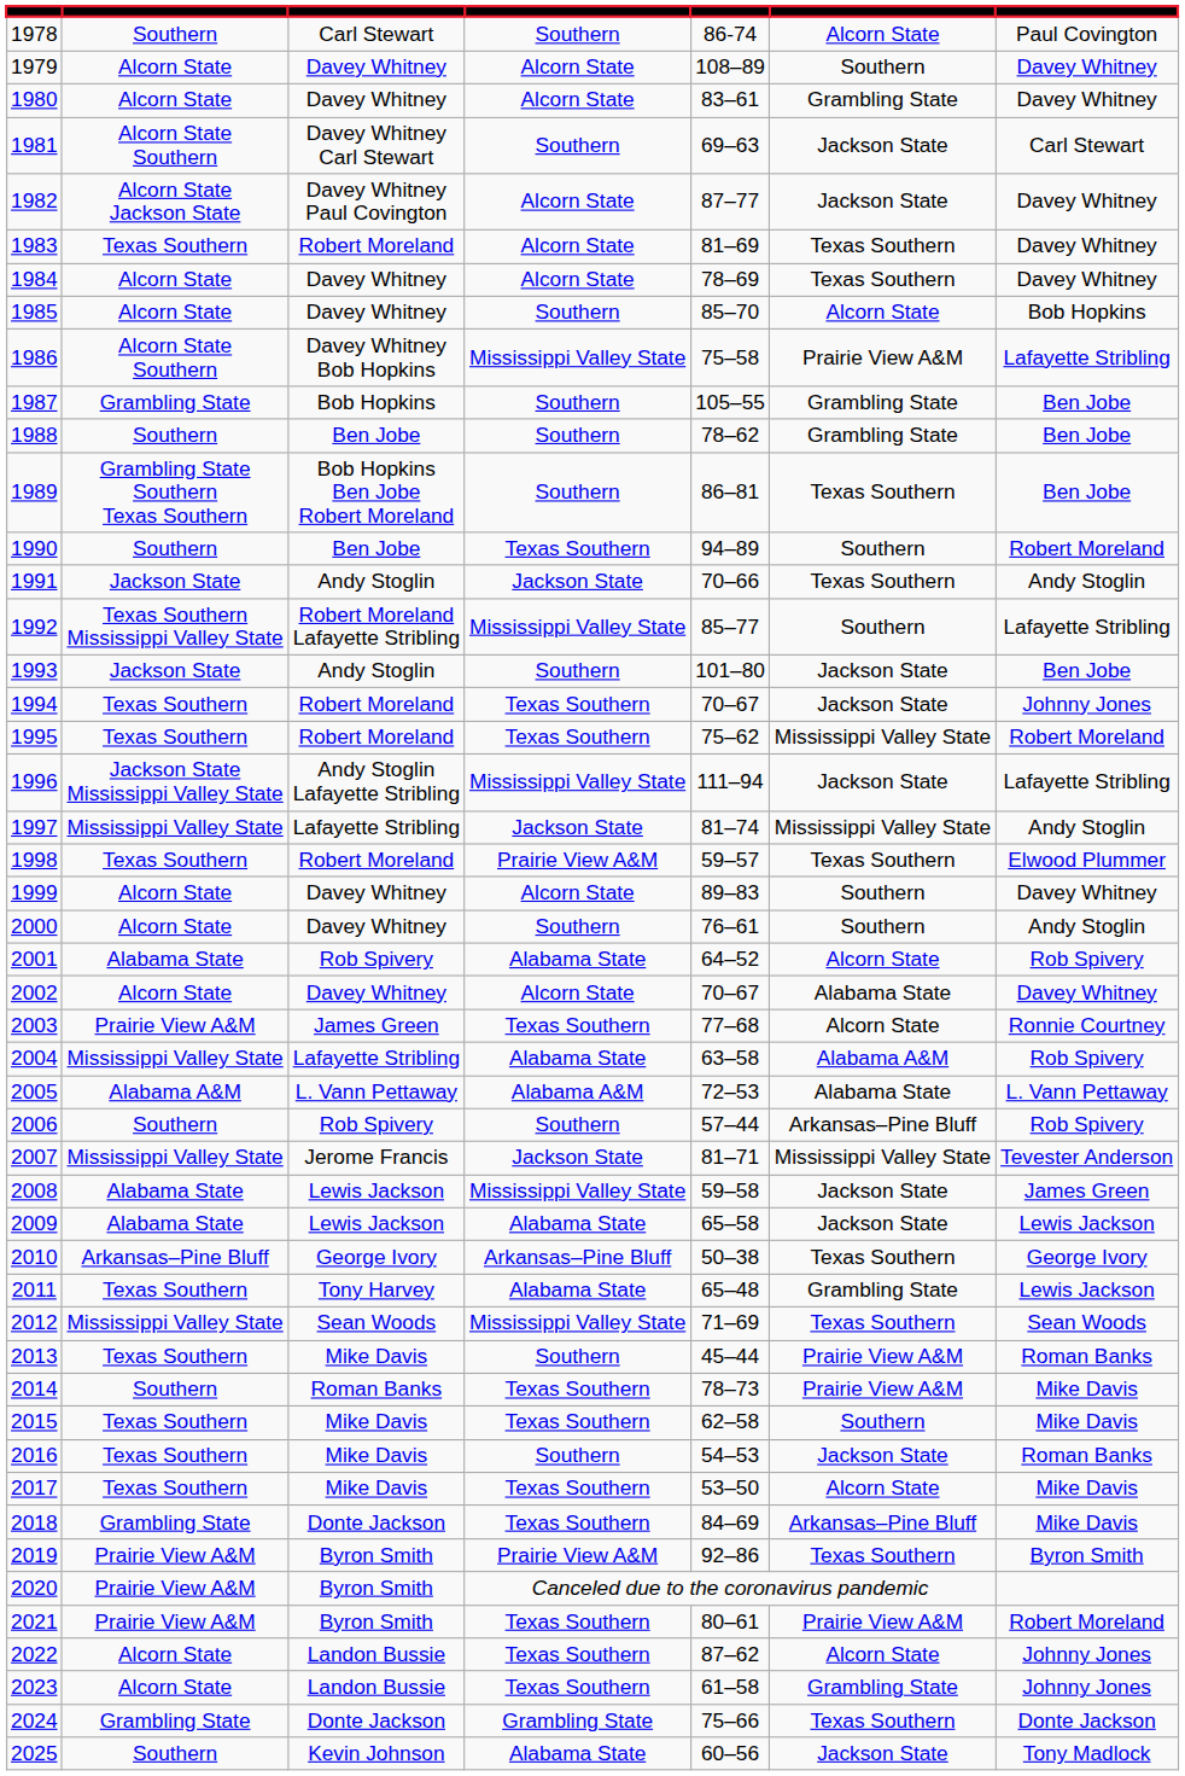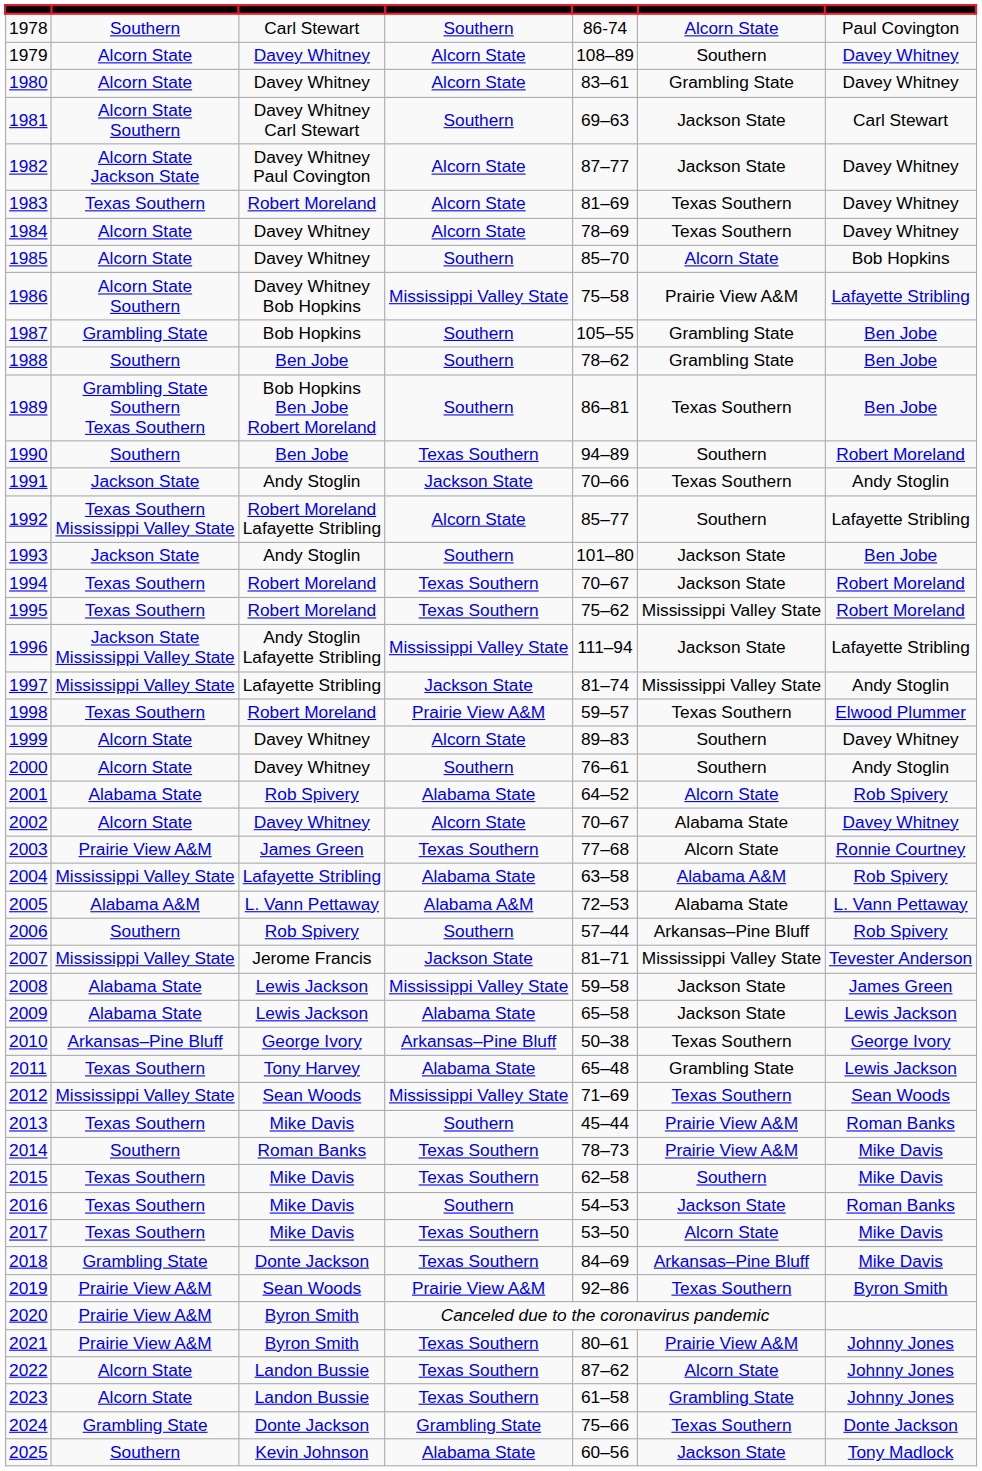1992 | column 4: Mississippi Valley State -> Alcorn State
1994 | column 7: Johnny Jones -> Robert Moreland
2019 | column 3: Byron Smith -> Sean Woods
2021 | column 7: Robert Moreland -> Johnny Jones
